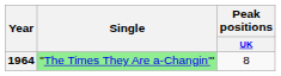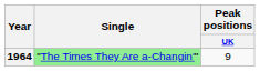1964 | Peak positions / UK: 8 -> 9
